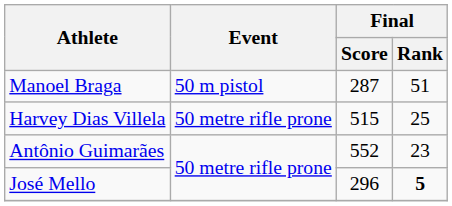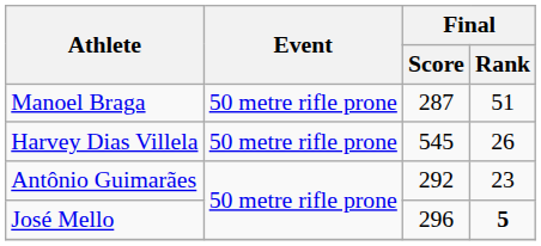Manoel Braga | Event: 50 m pistol -> 50 metre rifle prone
Harvey Dias Villela | Final / Score: 515 -> 545
Harvey Dias Villela | Final / Rank: 25 -> 26
Antônio Guimarães | Final / Score: 552 -> 292
